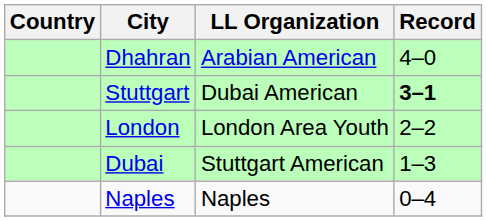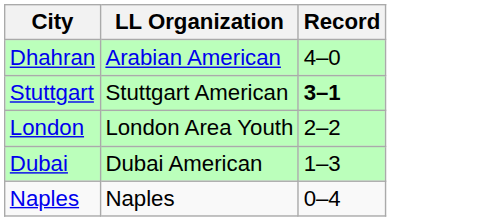- column: Country
Stuttgart | LL Organization: Dubai American -> Stuttgart American
Dubai | LL Organization: Stuttgart American -> Dubai American
